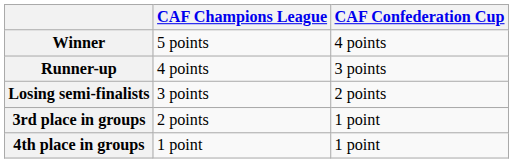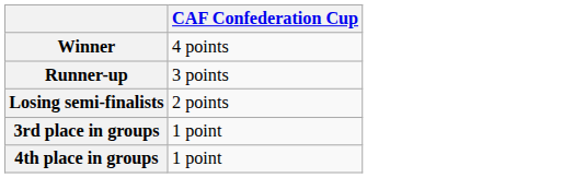- column: CAF Champions League | 5 points | 4 points | 3 points | 2 points | 1 point
